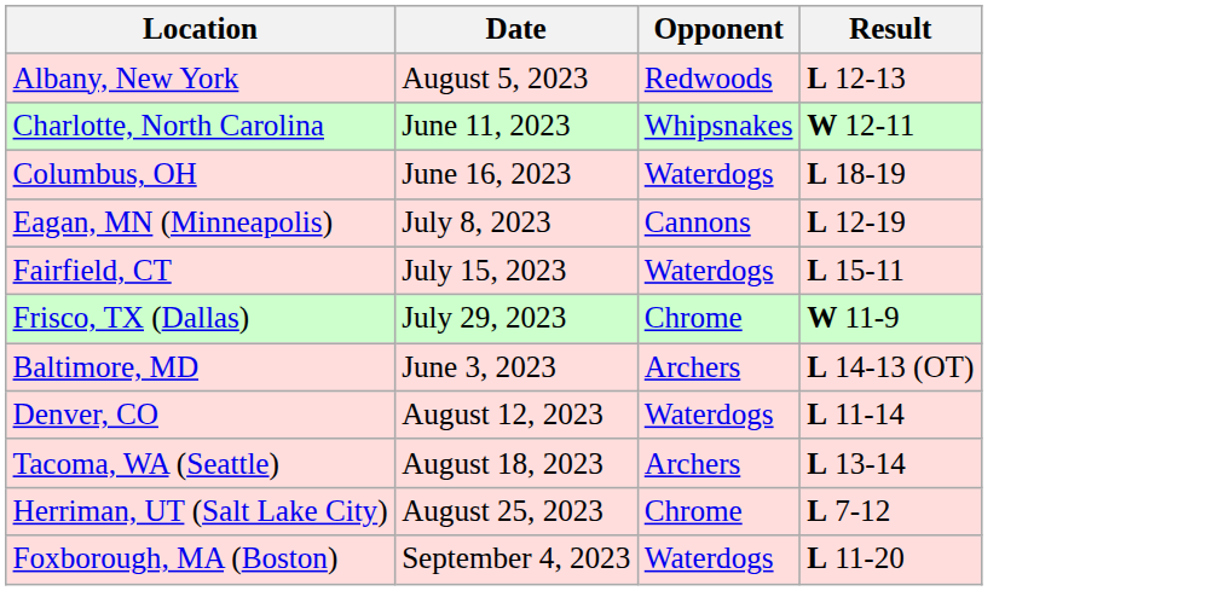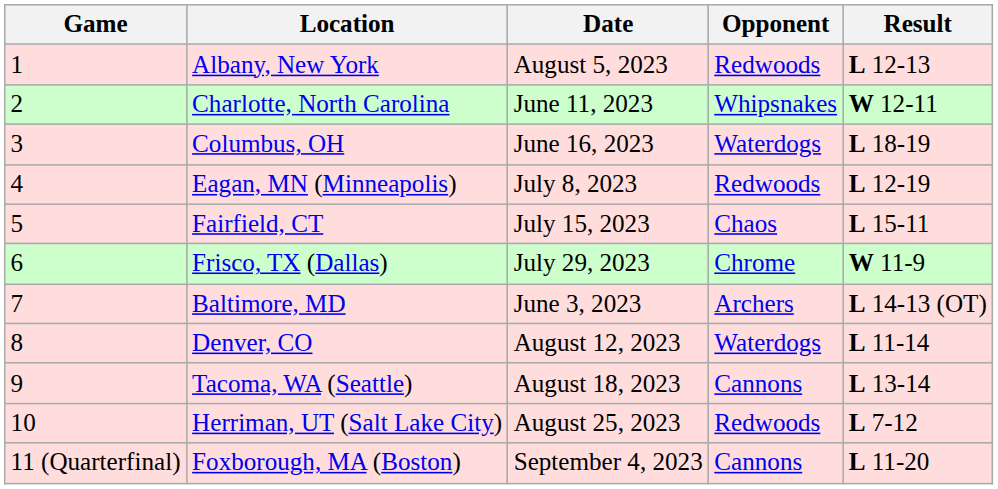+ column: Game | 1 | 2 | 3 | 4 | 5 | 6 | 7 | 8 | 9 | 10 | 11 (Quarterfinal)
Eagan, MN (Minneapolis) | Opponent: Cannons -> Redwoods
Fairfield, CT | Opponent: Waterdogs -> Chaos
Tacoma, WA (Seattle) | Opponent: Archers -> Cannons
Herriman, UT (Salt Lake City) | Opponent: Chrome -> Redwoods
Foxborough, MA (Boston) | Opponent: Waterdogs -> Cannons
